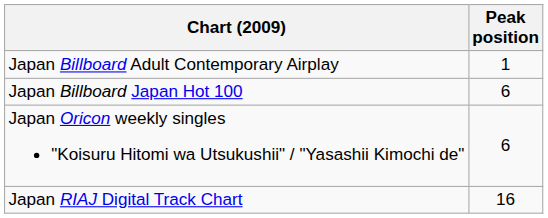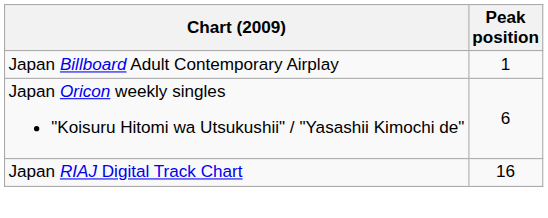- row: Japan Billboard Japan Hot 100 | 6
